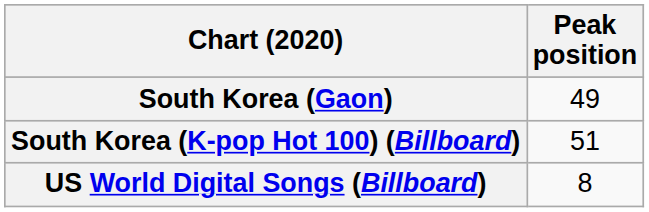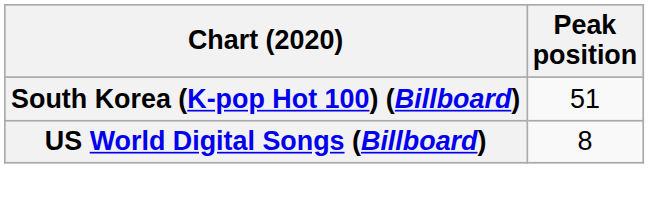- row: South Korea (Gaon) | 49
